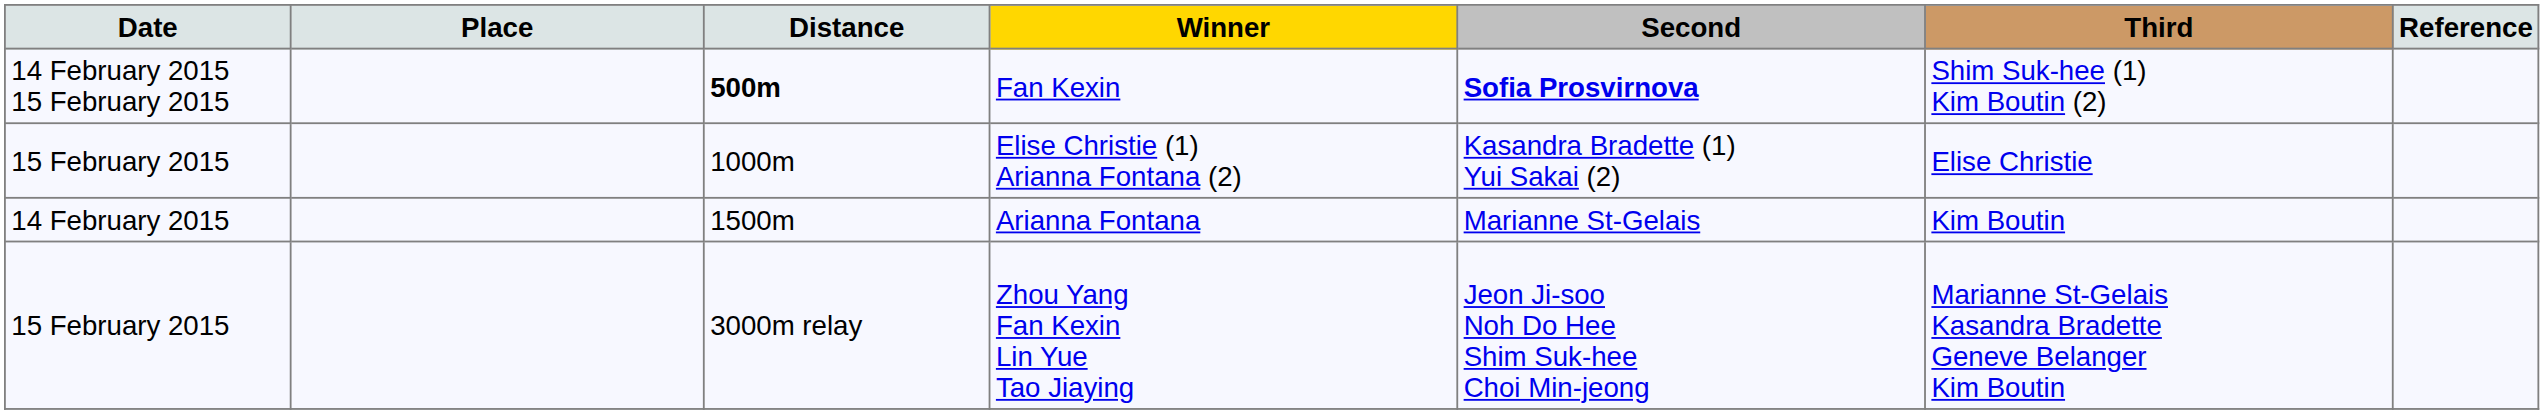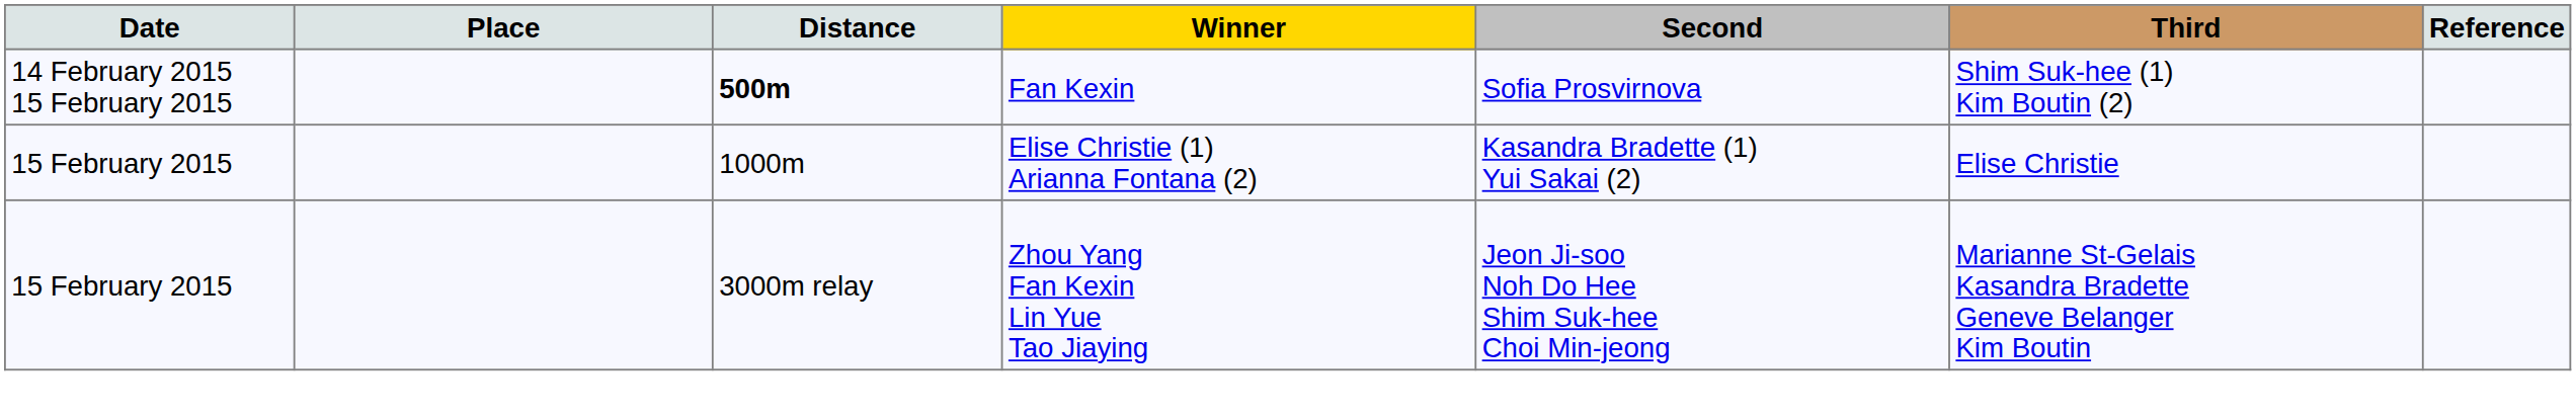Fan Kexin | Second: bold -> normal
- row: 14 February 2015 | 1500m | Arianna Fontana | Marianne St-Gelais | Kim Boutin
